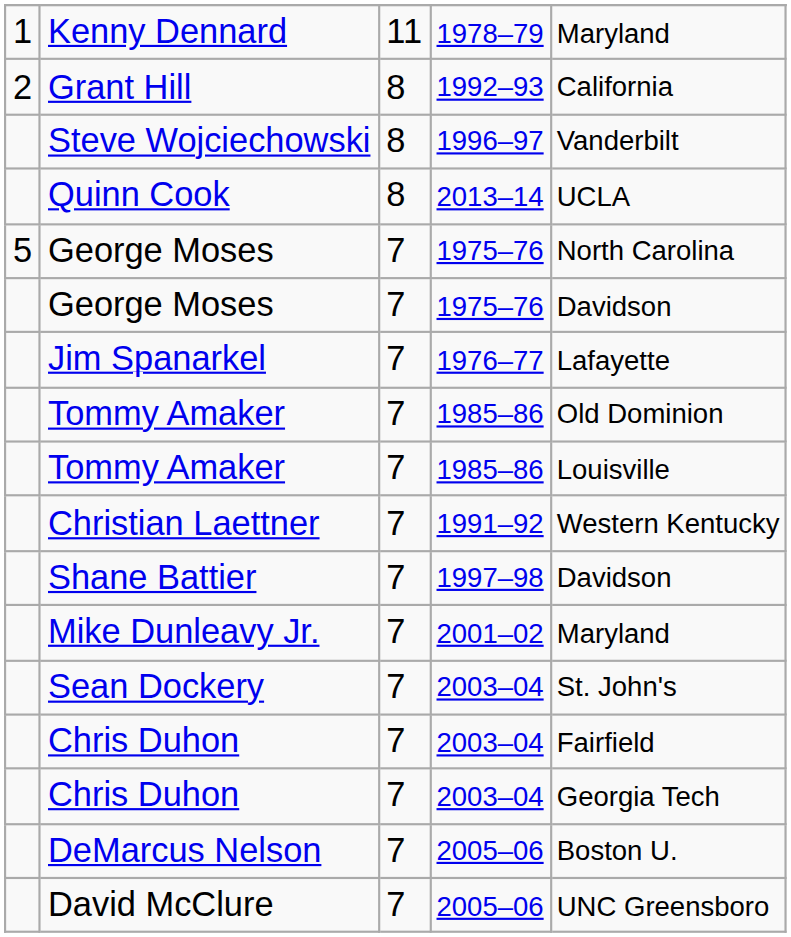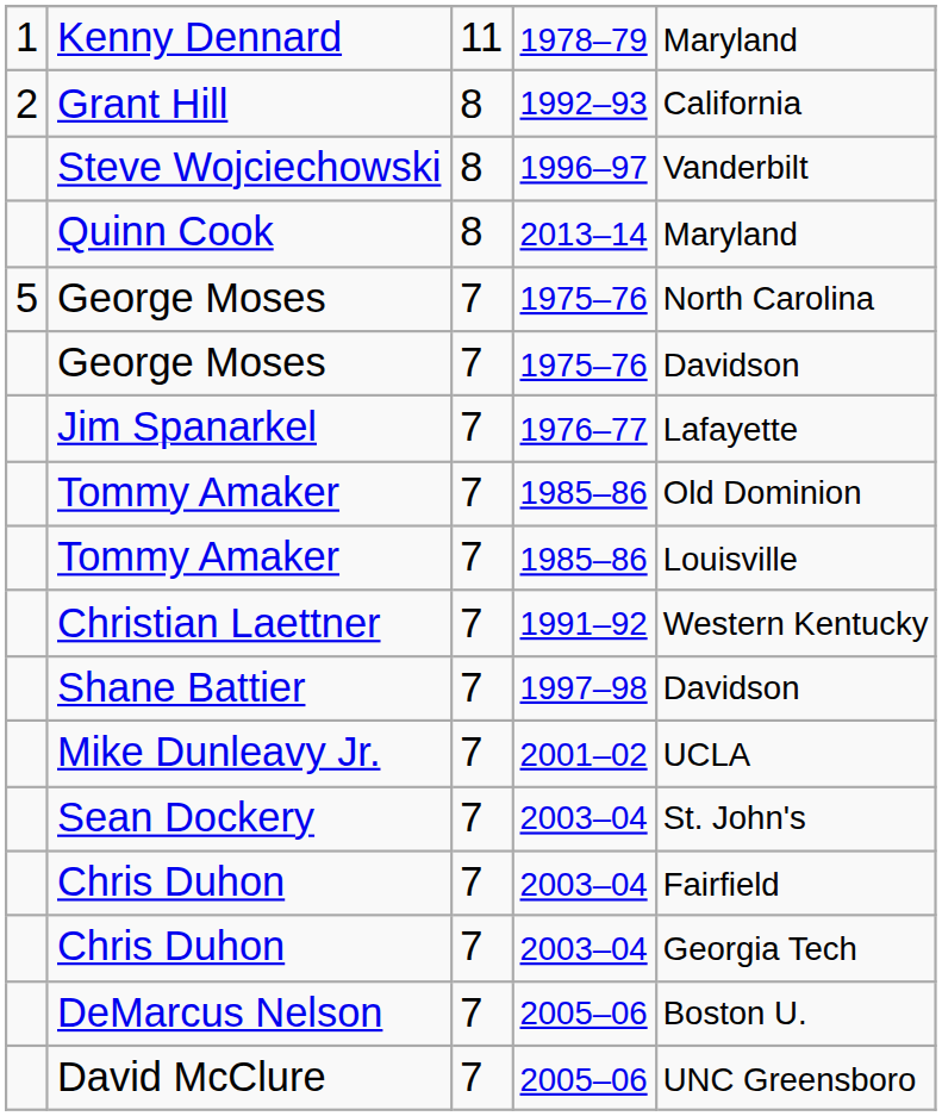Quinn Cook | column 5: UCLA -> Maryland
Mike Dunleavy Jr. | column 5: Maryland -> UCLA
